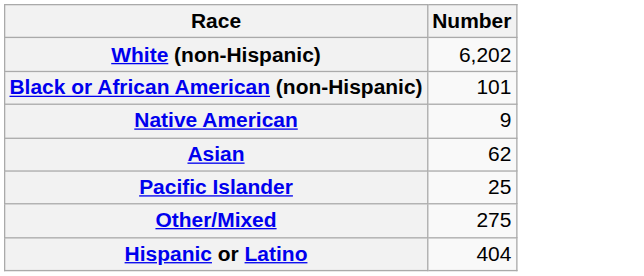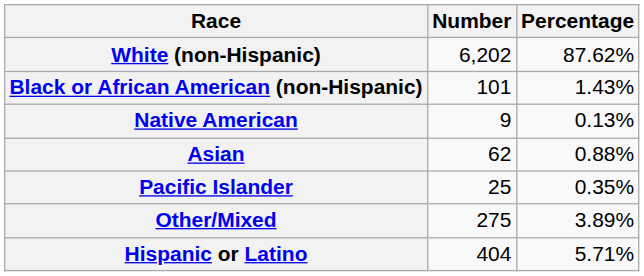+ column: Percentage | 87.62% | 1.43% | 0.13% | 0.88% | 0.35% | 3.89% | 5.71%
